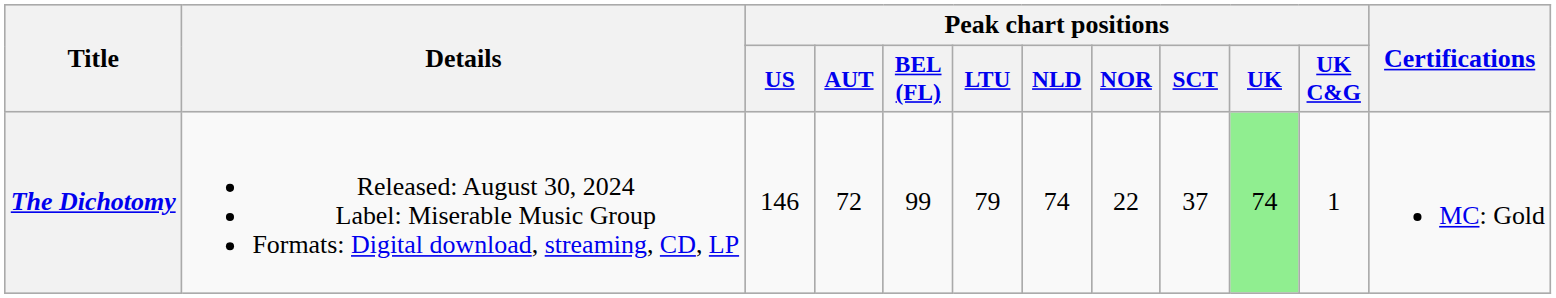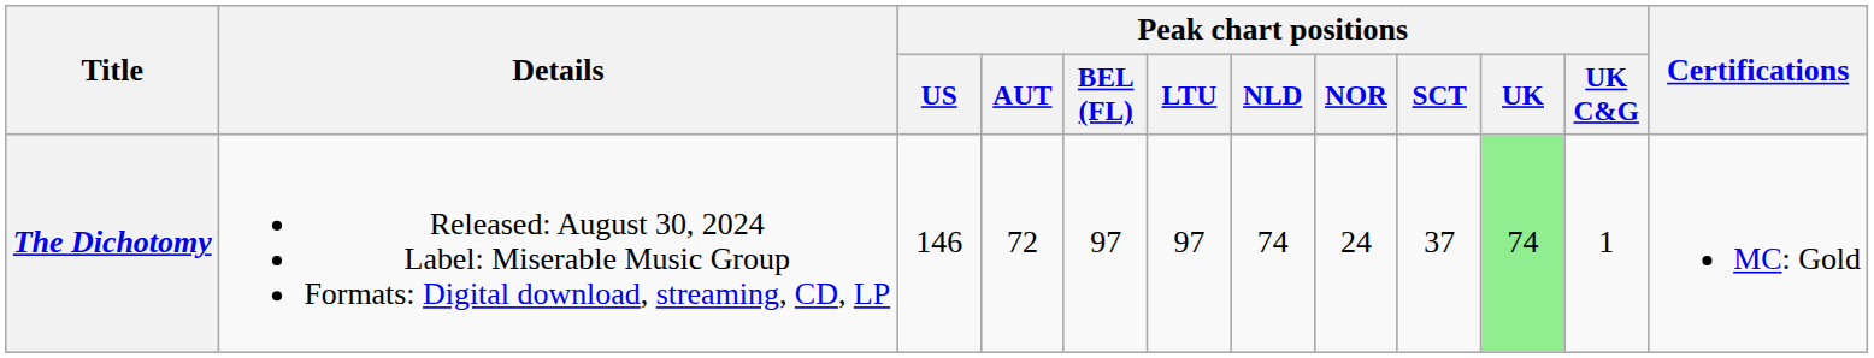The Dichotomy | Peak chart positions / BEL (FL): 99 -> 97
The Dichotomy | Peak chart positions / LTU: 79 -> 97
The Dichotomy | Peak chart positions / NOR: 22 -> 24
